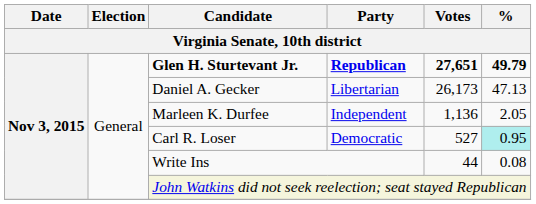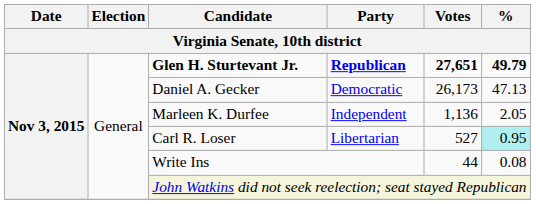Daniel A. Gecker | Party: Libertarian -> Democratic
Carl R. Loser | Party: Democratic -> Libertarian
